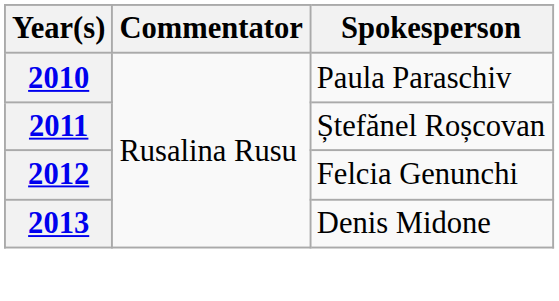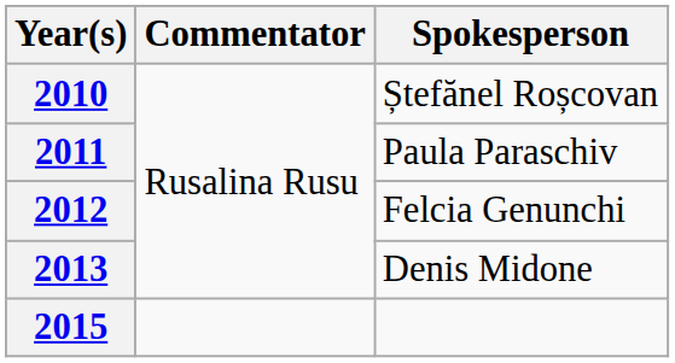2010 | Spokesperson: Paula Paraschiv -> Ștefănel Roșcovan
2011 | Spokesperson: Ștefănel Roșcovan -> Paula Paraschiv
+ row: 2015
